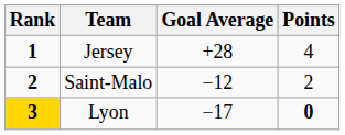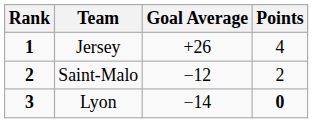Jersey | Goal Average: +28 -> +26
Lyon | Rank: gold background -> no background
Lyon | Goal Average: −17 -> −14
